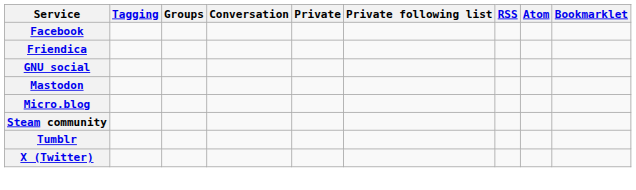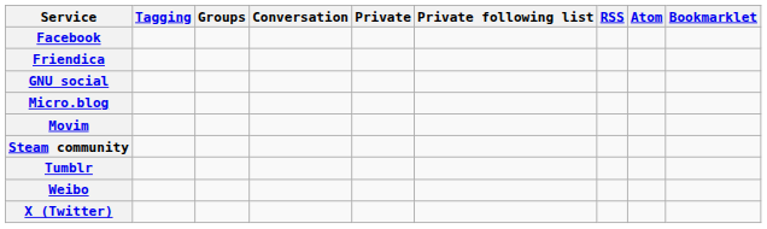- row: Mastodon
+ row: Movim
+ row: Weibo
